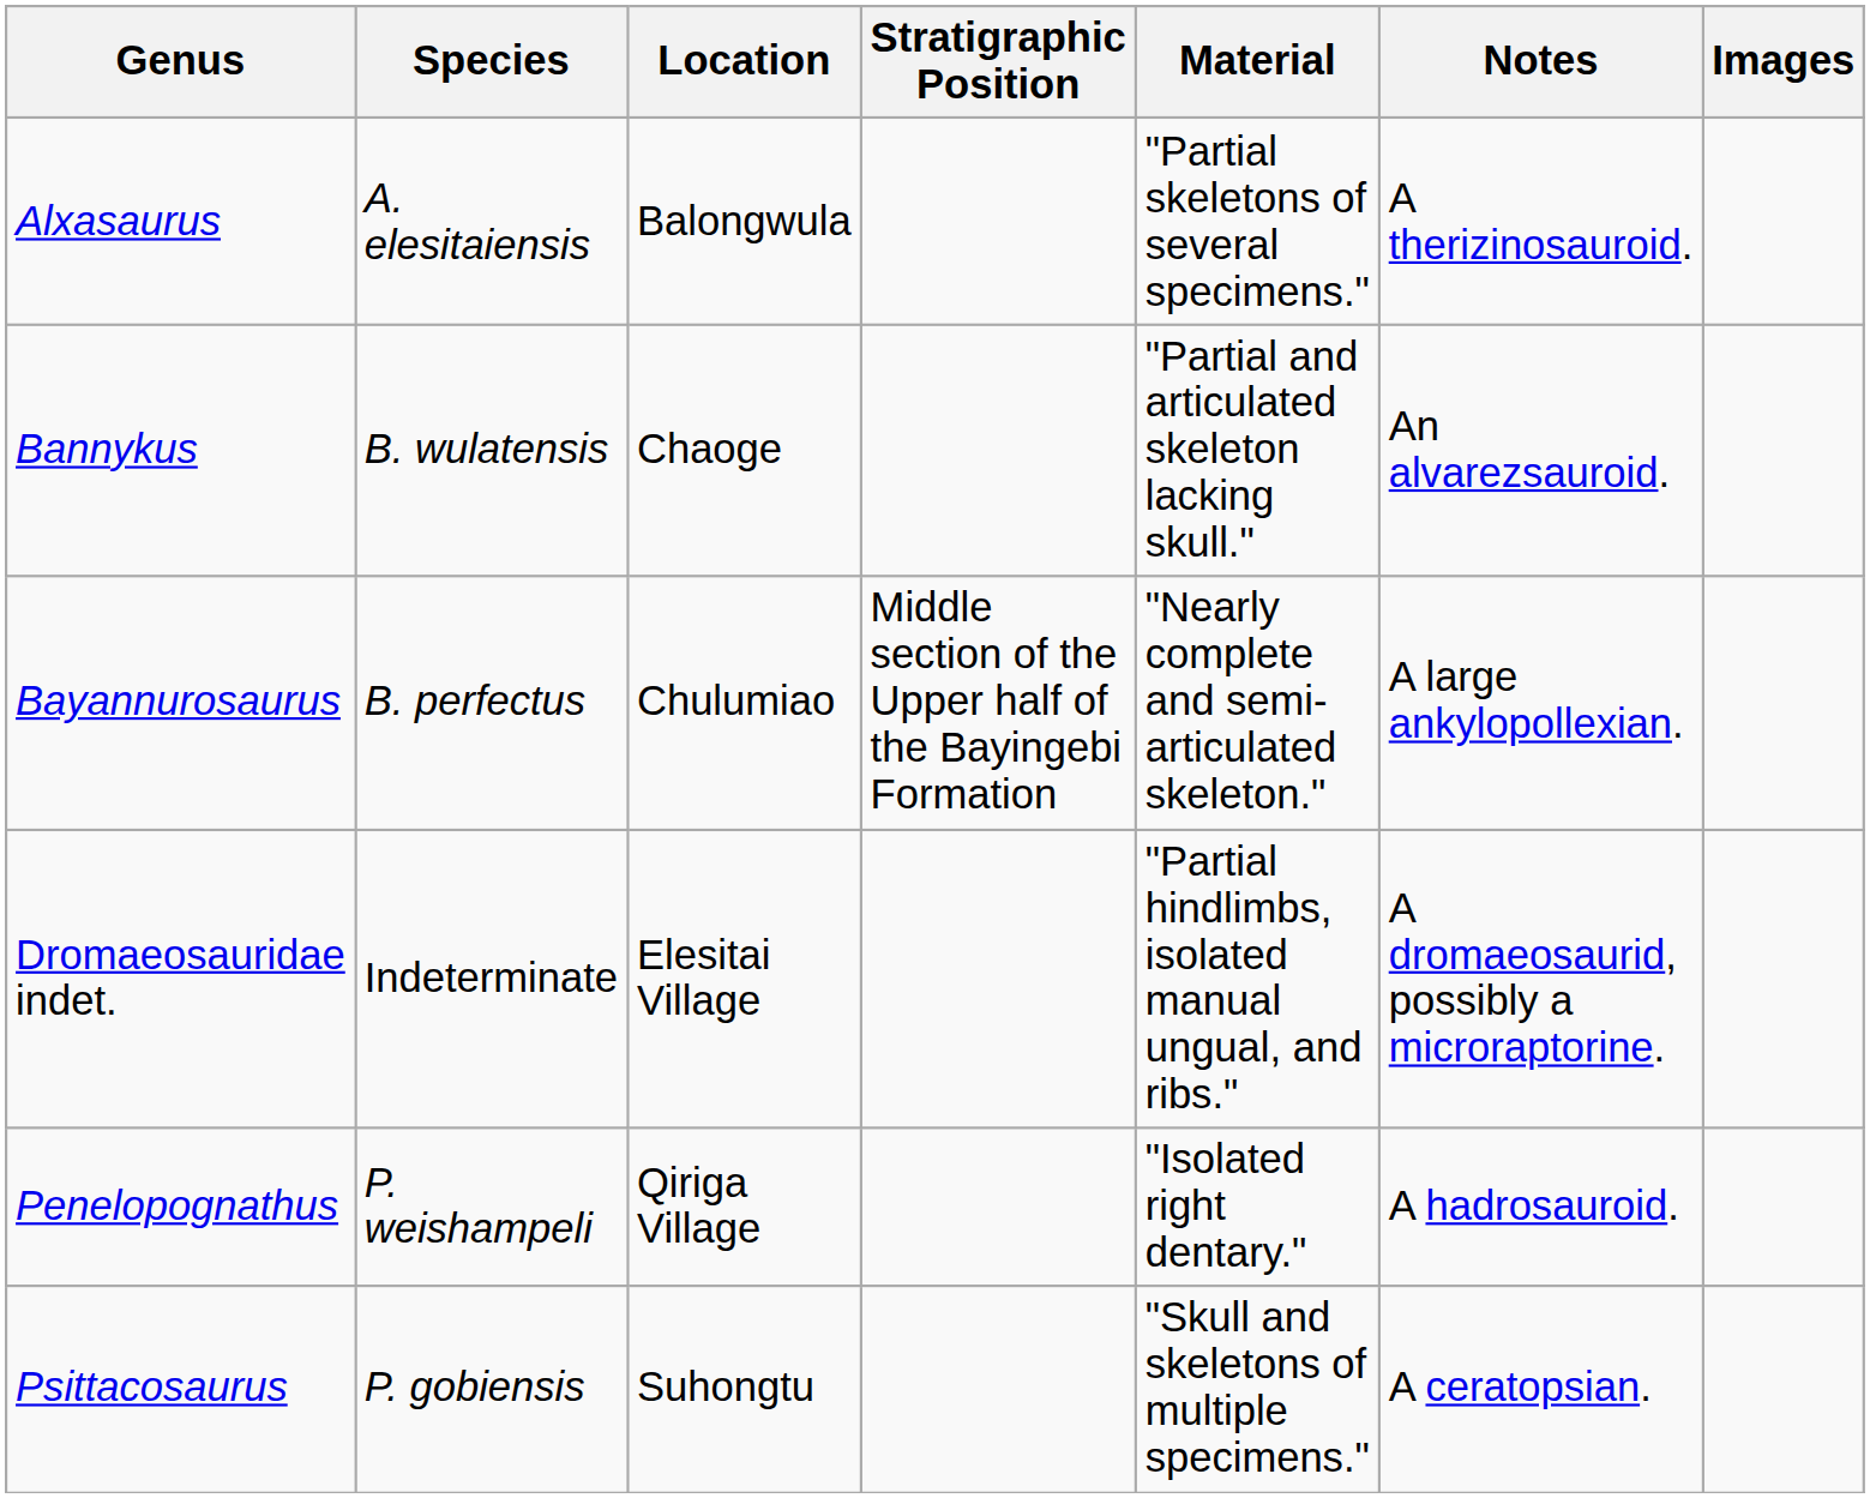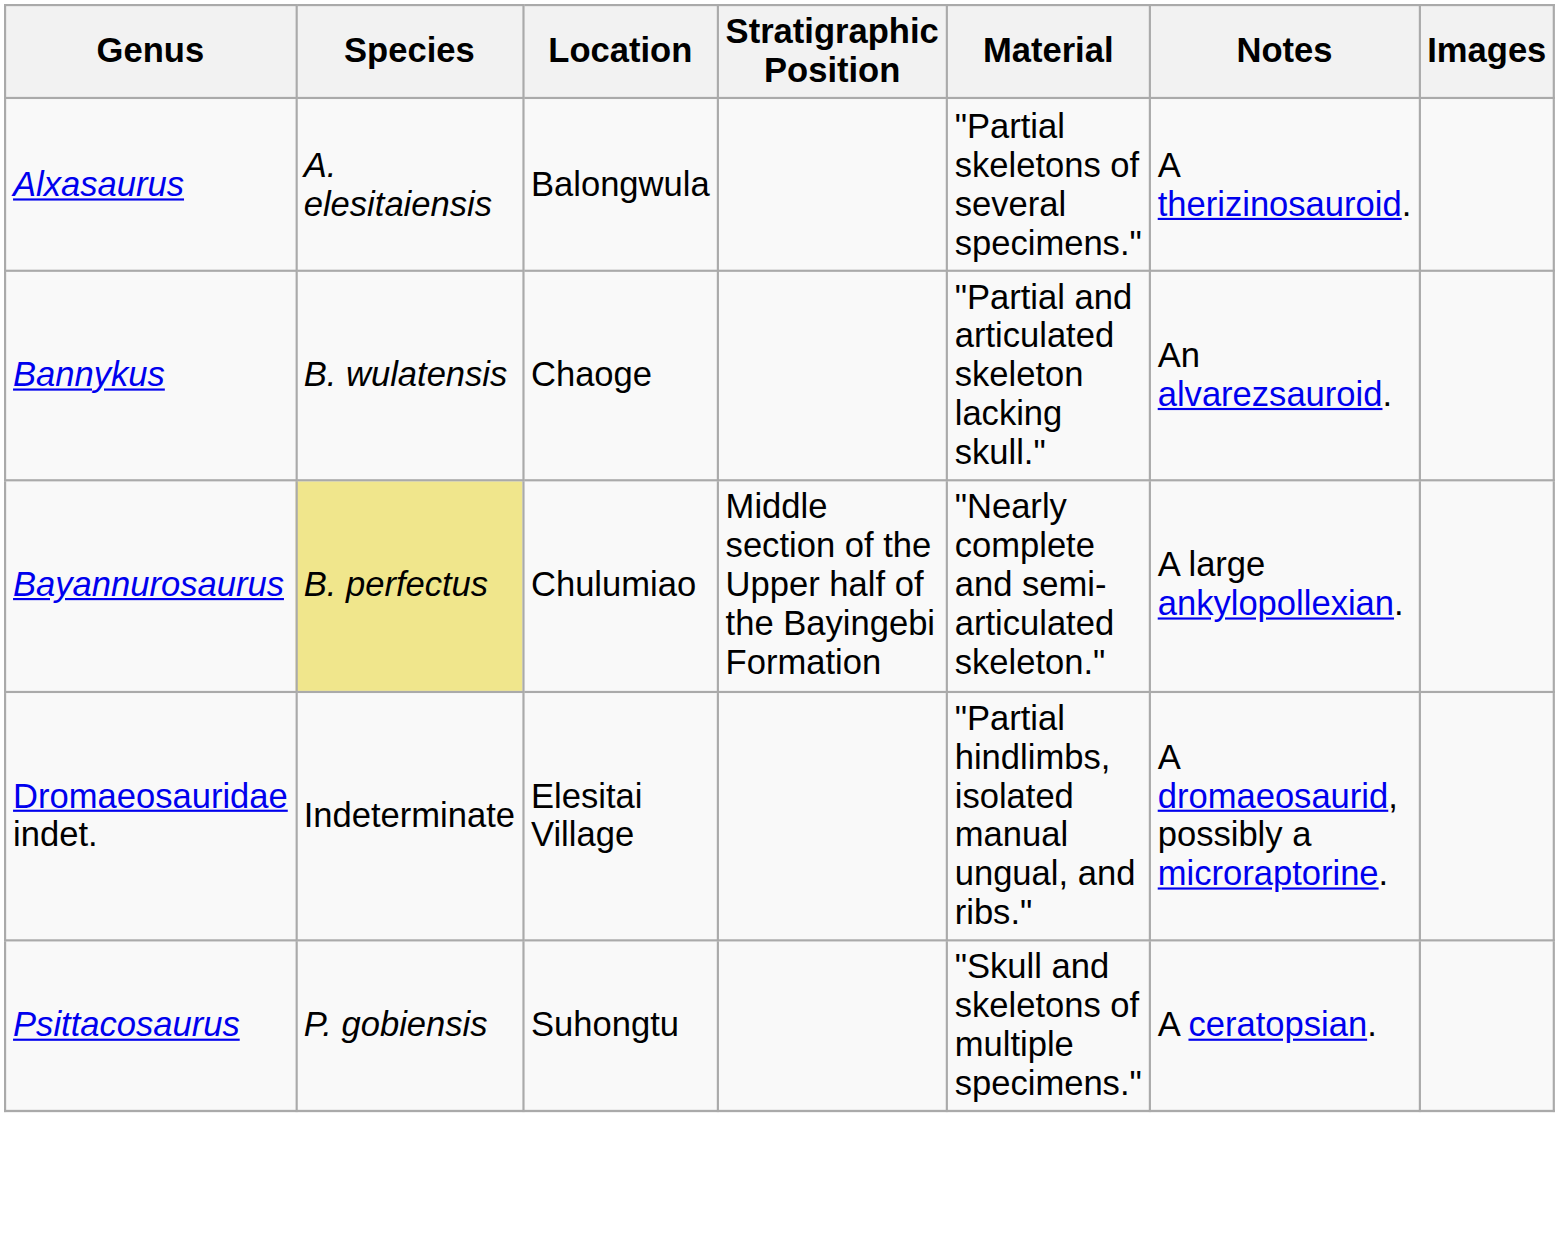Bayannurosaurus | Species: no background -> khaki background
- row: Penelopognathus | P. weishampeli | Qiriga Village | "Isolated right dentary." | A hadrosauroid.
